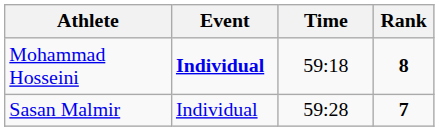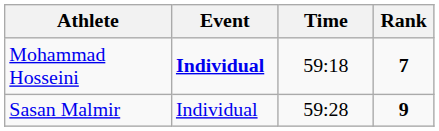Mohammad Hosseini | Rank: 8 -> 7
Sasan Malmir | Rank: 7 -> 9
